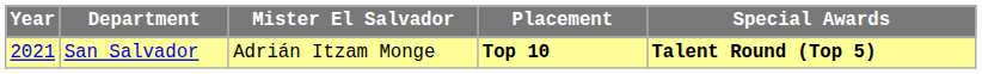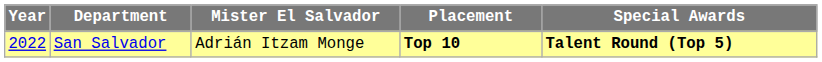San Salvador | Year: 2021 -> 2022
